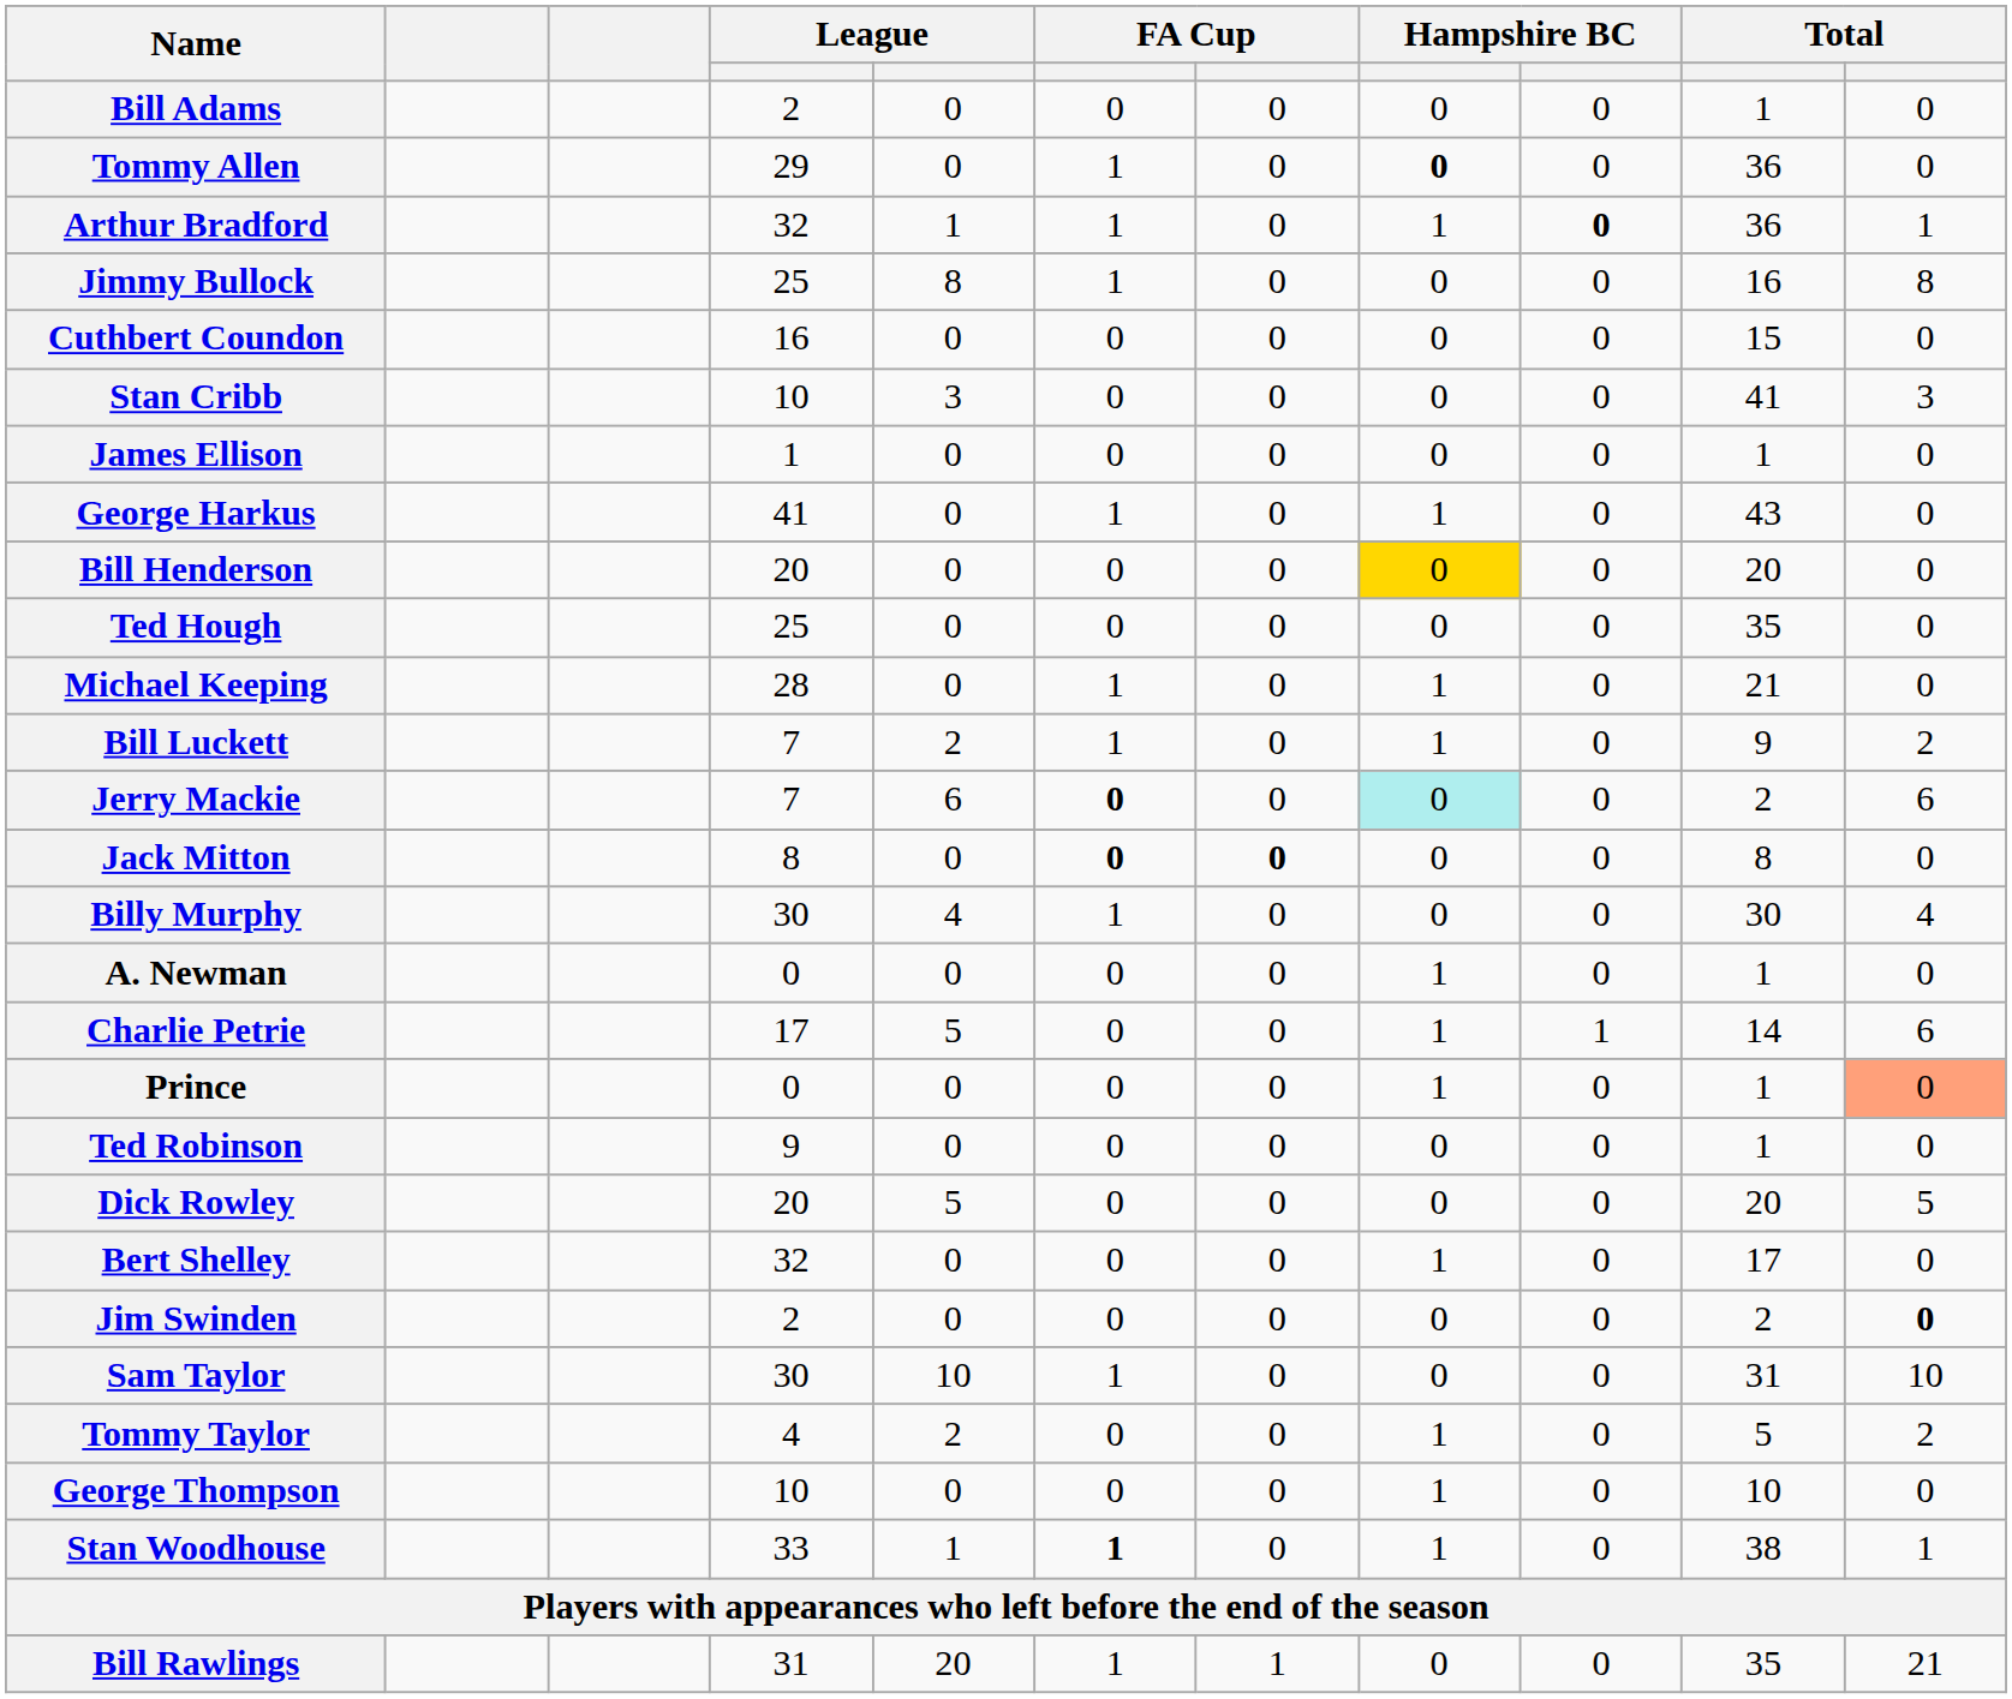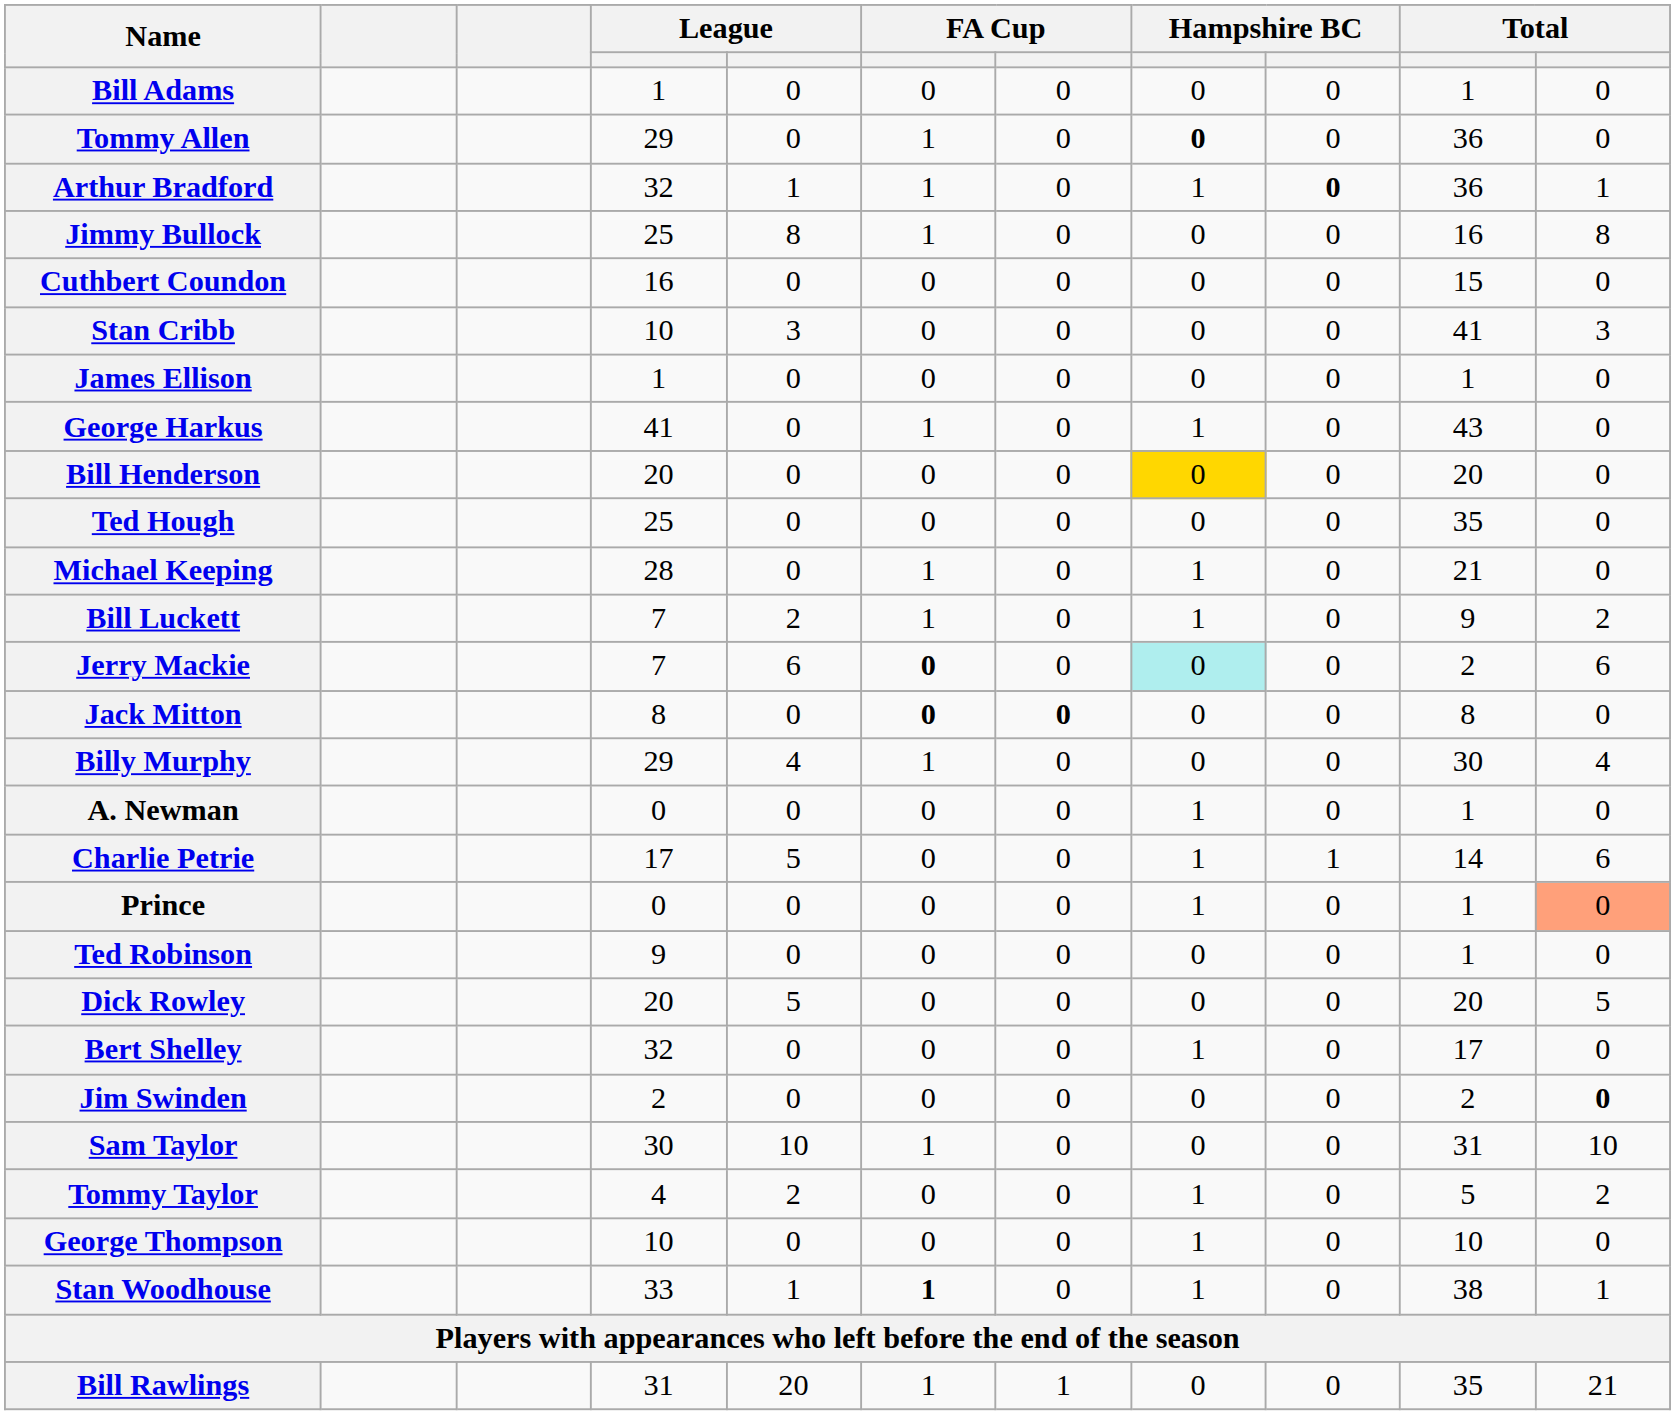Bill Adams | column 4: 2 -> 1
Billy Murphy | column 4: 30 -> 29
